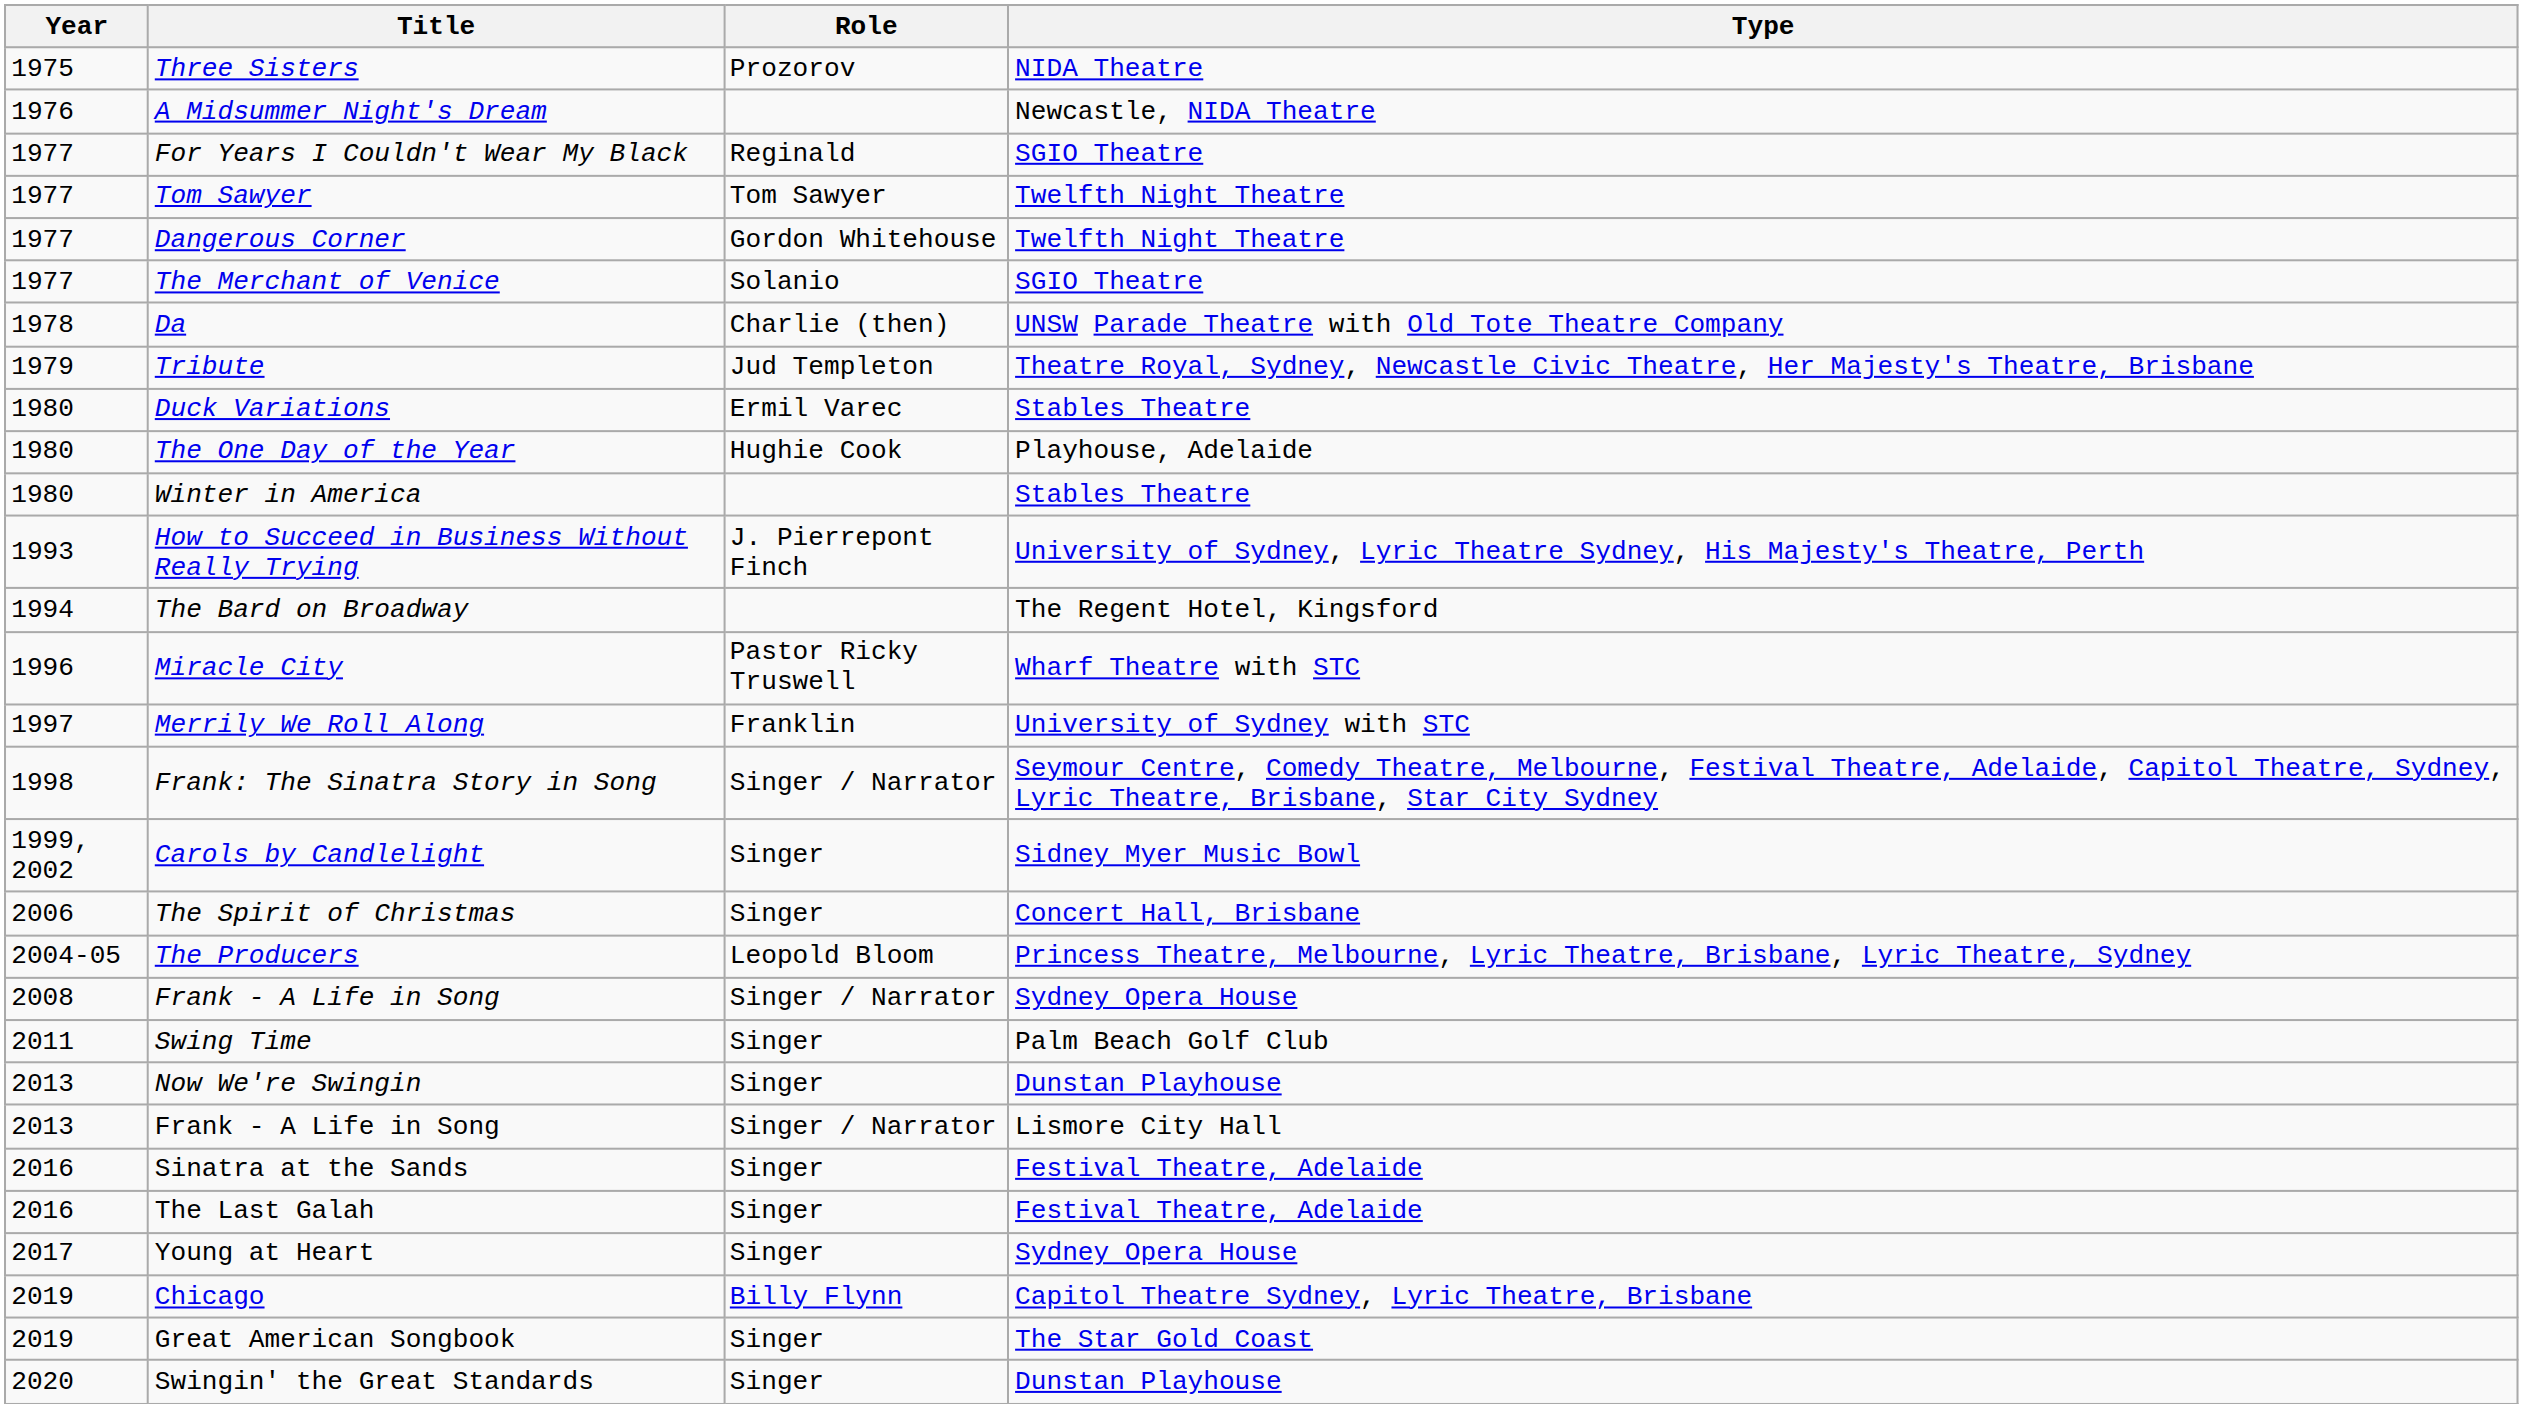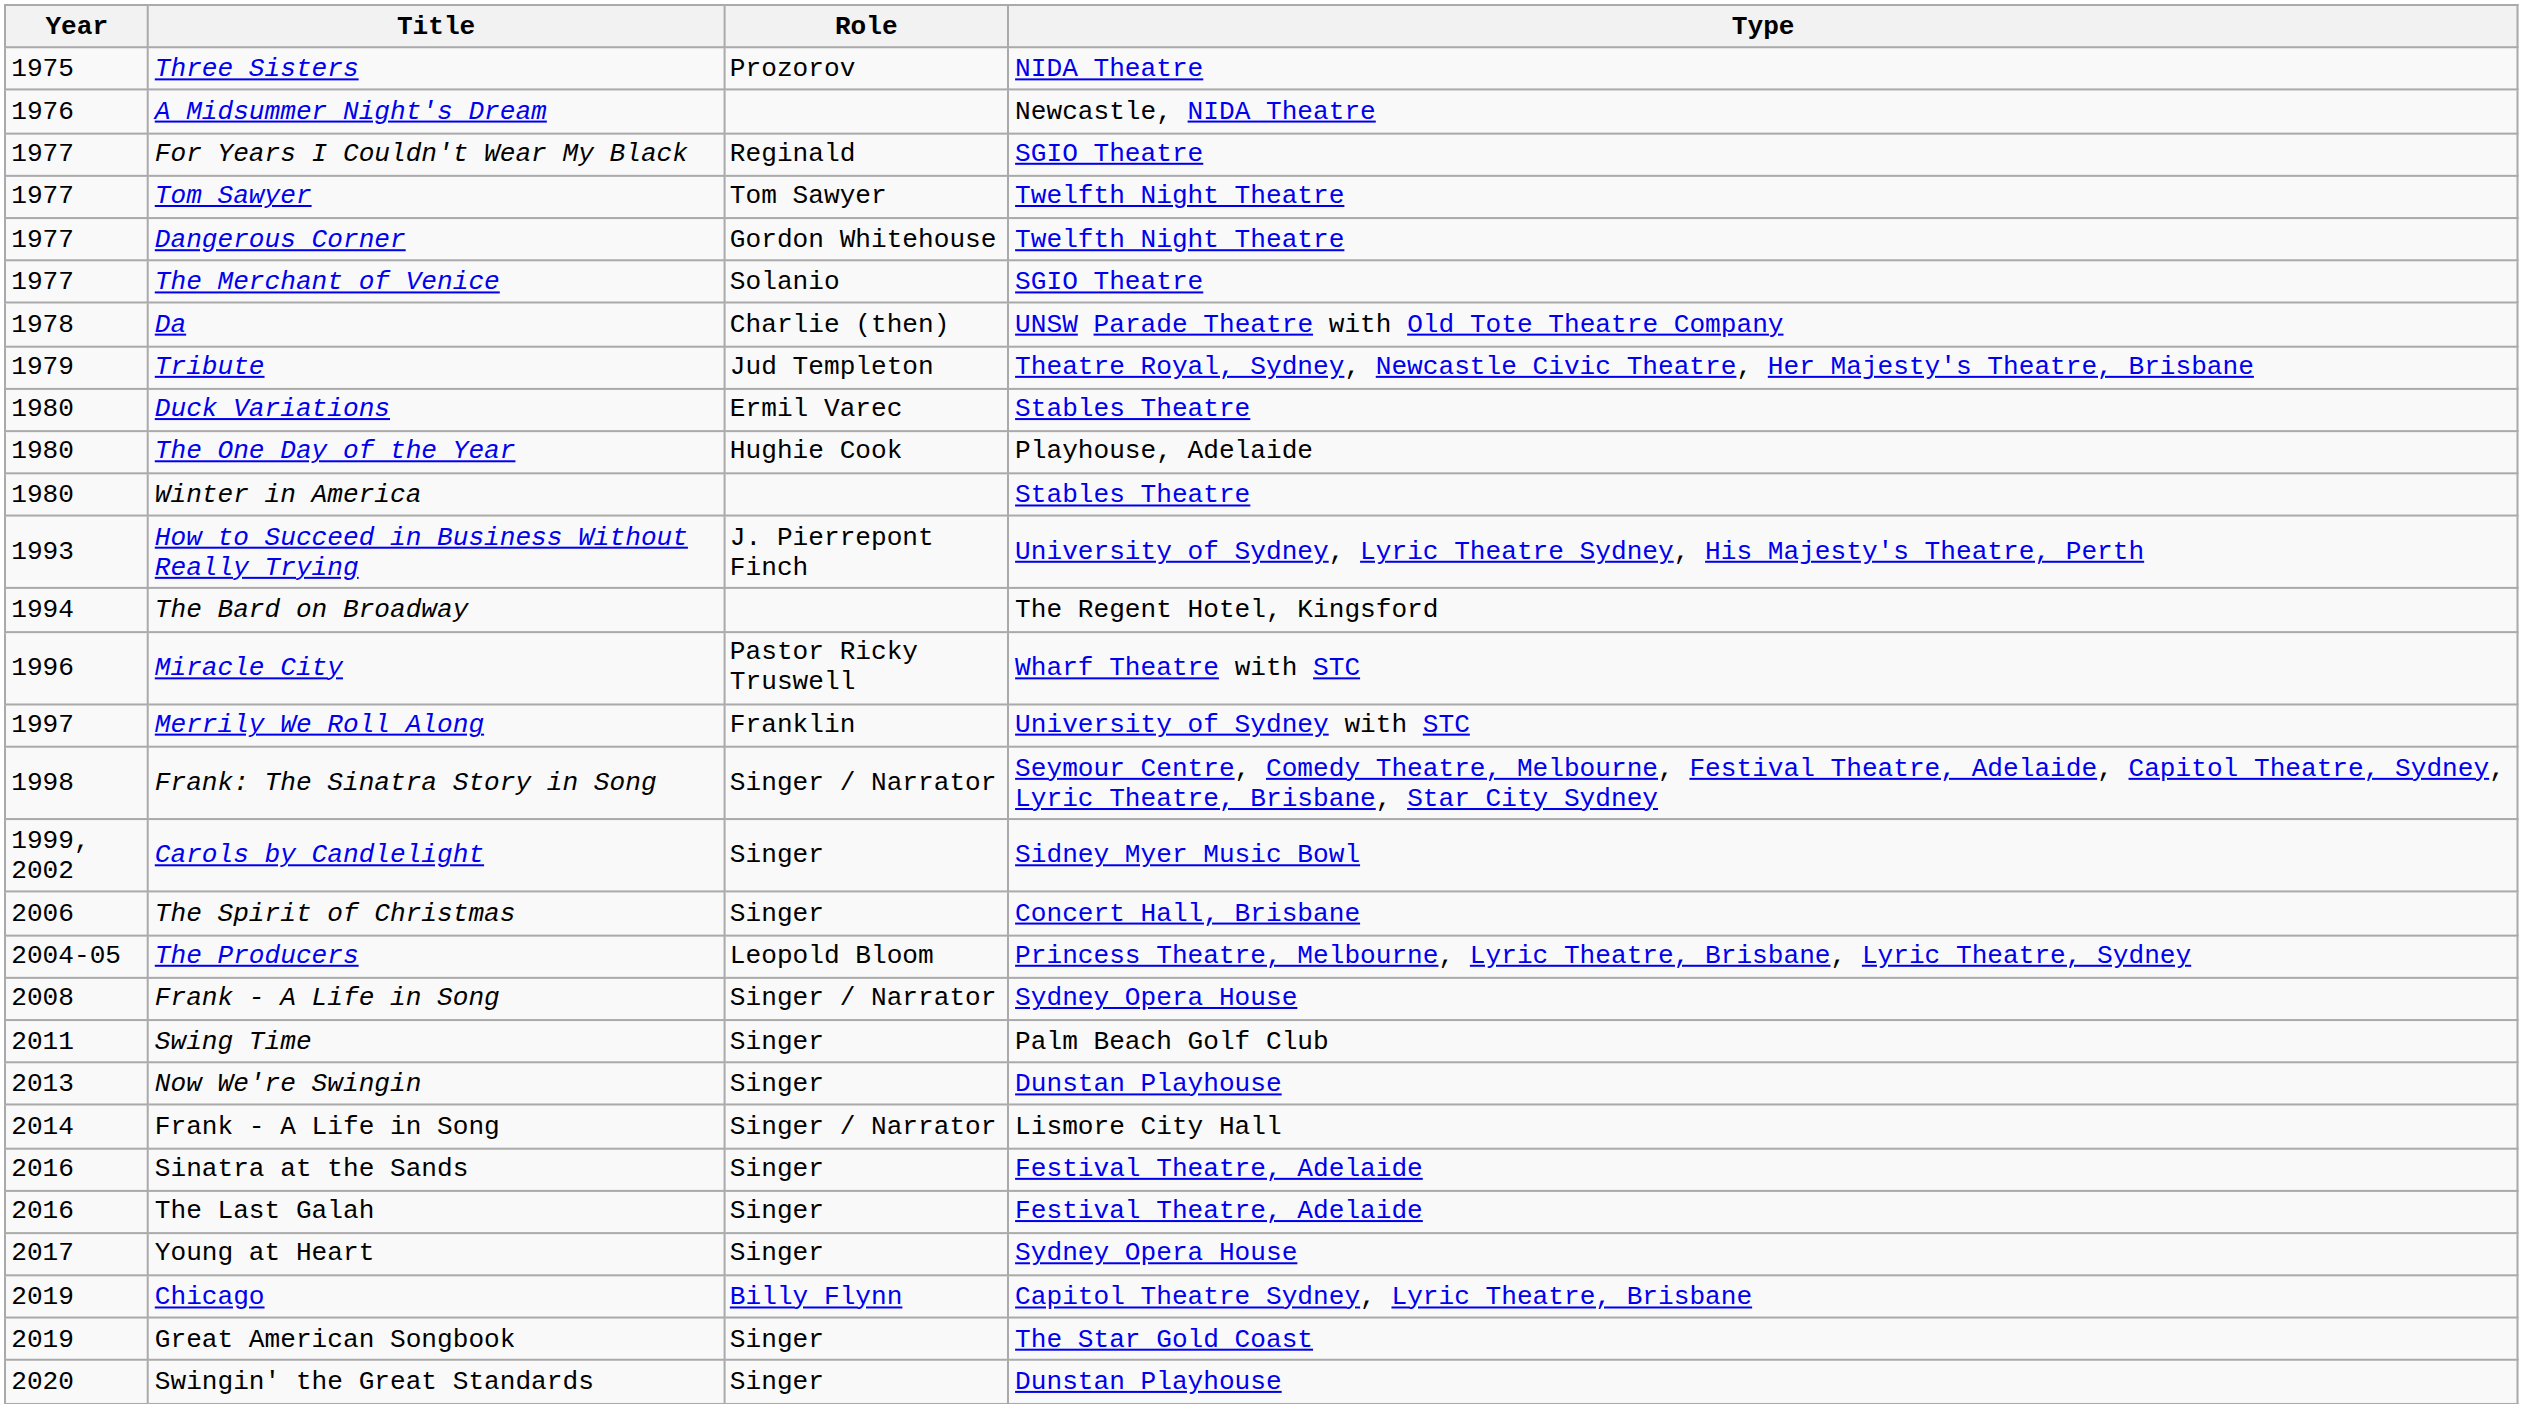Frank - A Life in Song / Lismore City Hall | Year: 2013 -> 2014
